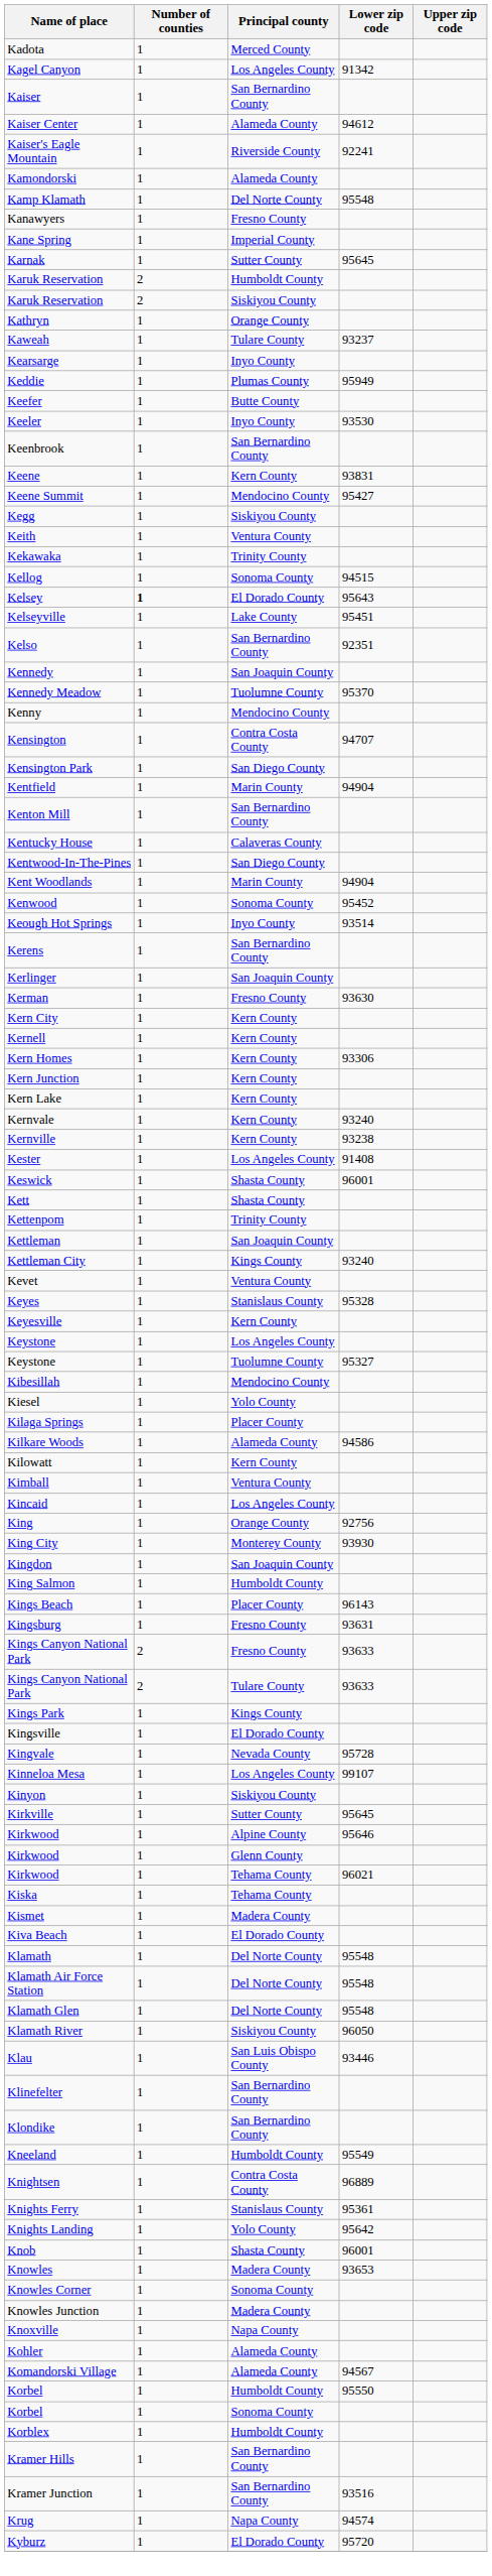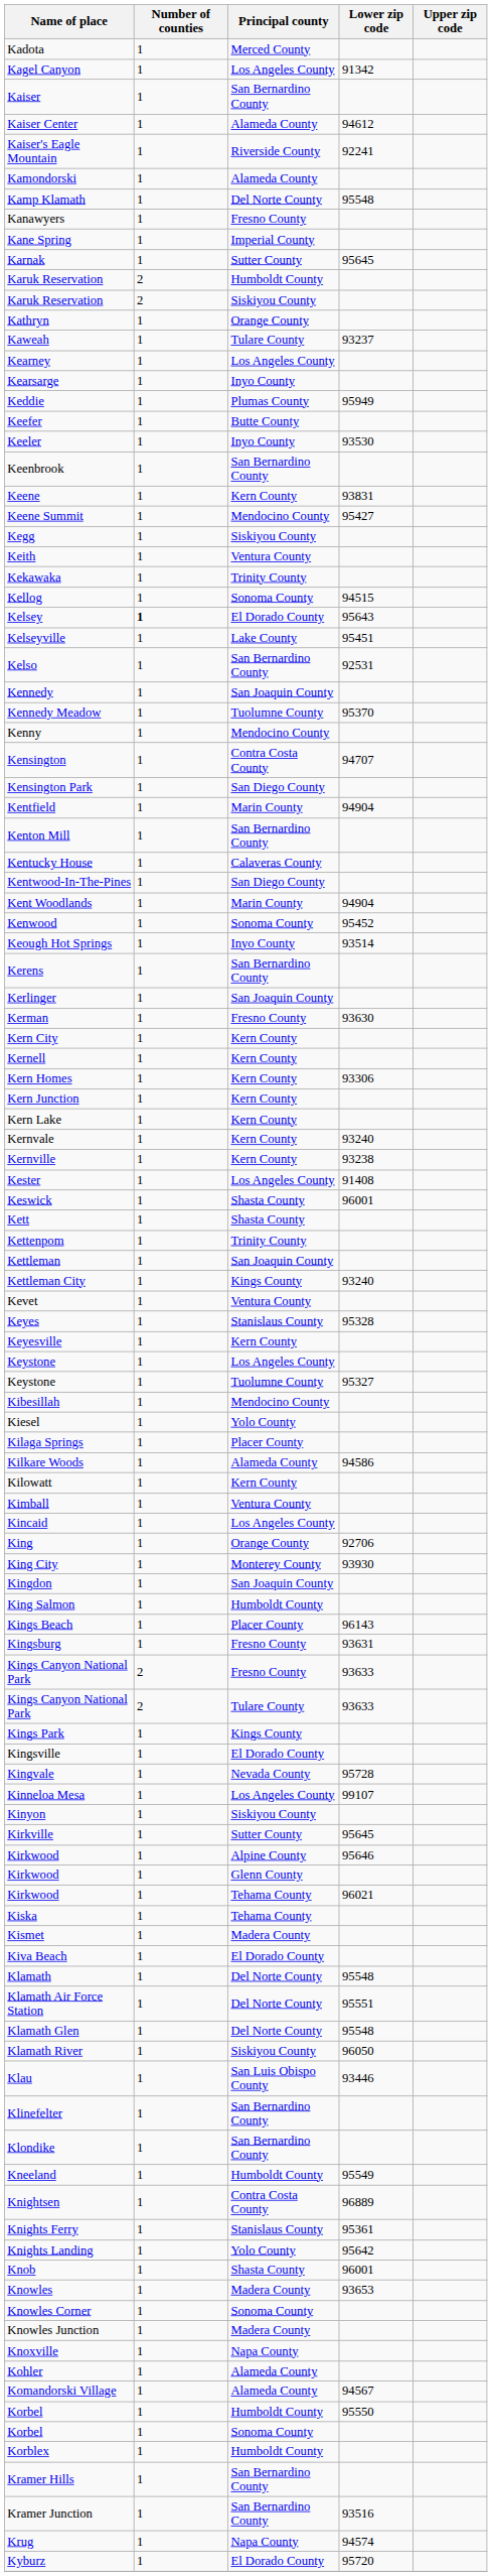+ row: Kearney | 1 | Los Angeles County
Kelso | Lower zip code: 92351 -> 92531
King | Lower zip code: 92756 -> 92706
Klamath Air Force Station | Lower zip code: 95548 -> 95551
